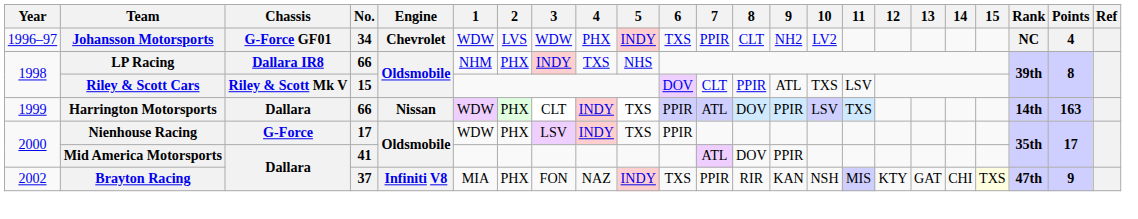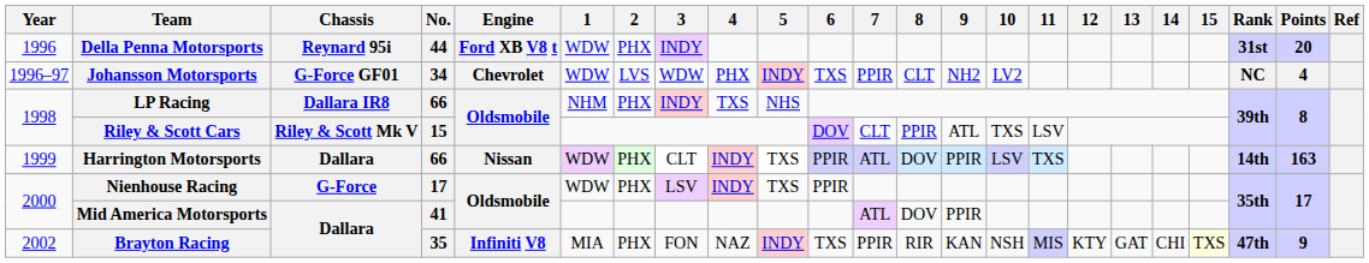+ row: 1996 | Della Penna Motorsports | Reynard 95i | 44 | Ford XB V8 t | WDW | PHX | INDY | 31st | 20
Brayton Racing | No.: 37 -> 35
